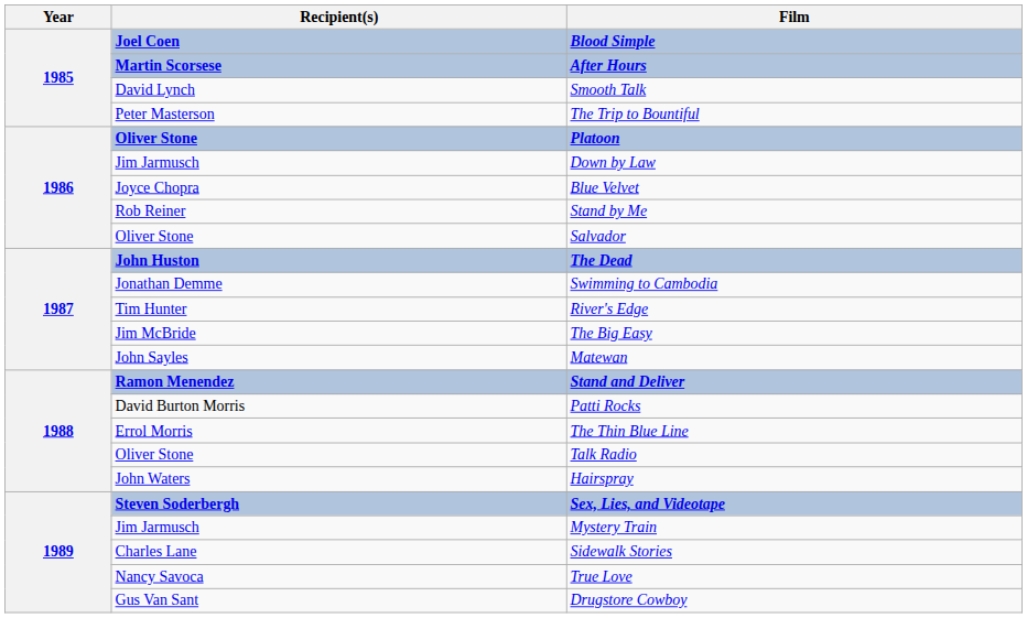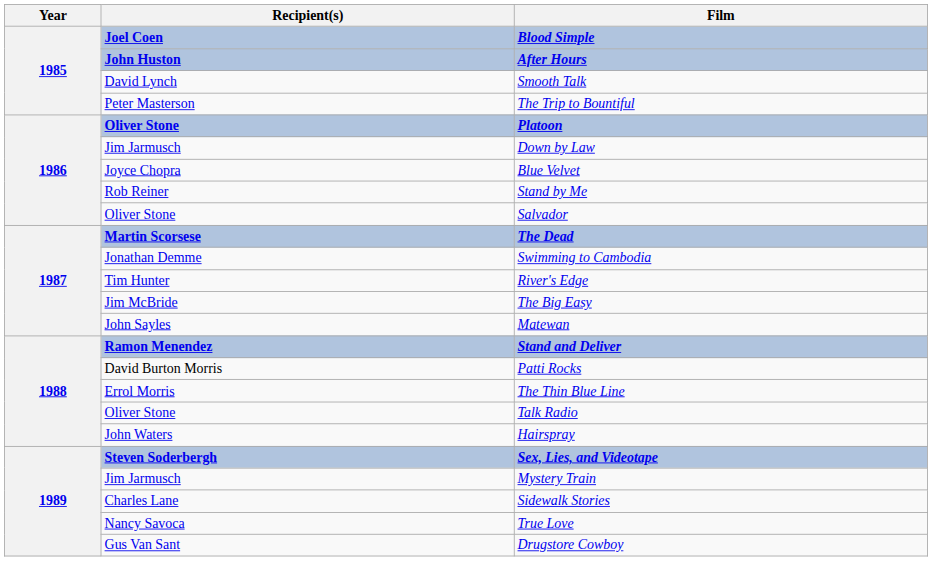After Hours | Recipient(s): Martin Scorsese -> John Huston
The Dead | Recipient(s): John Huston -> Martin Scorsese
